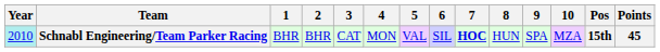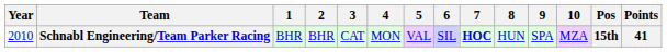Schnabl Engineering/Team Parker Racing | Year: paleturquoise background -> no background
Schnabl Engineering/Team Parker Racing | Points: 45 -> 41
